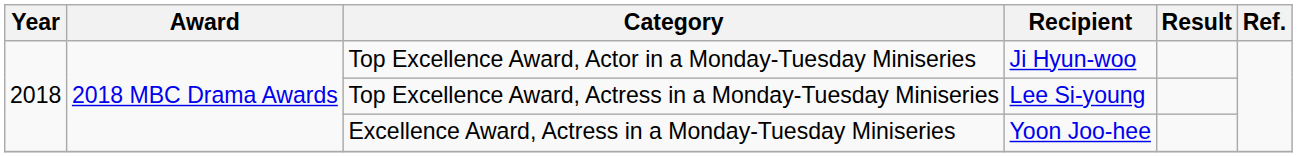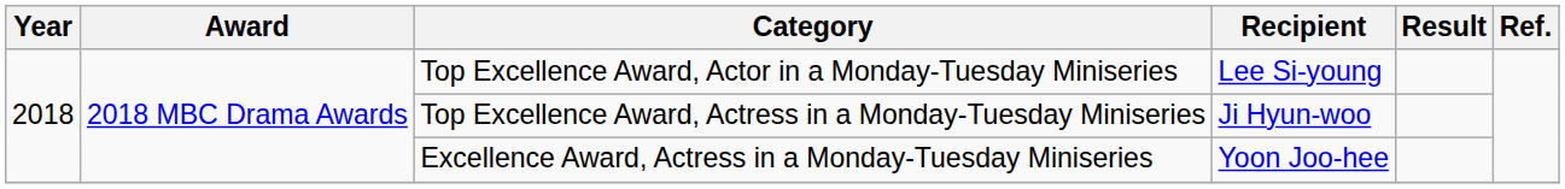Top Excellence Award, Actor in a Monday-Tuesday Miniseries | Recipient: Ji Hyun-woo -> Lee Si-young
Top Excellence Award, Actress in a Monday-Tuesday Miniseries | Recipient: Lee Si-young -> Ji Hyun-woo
